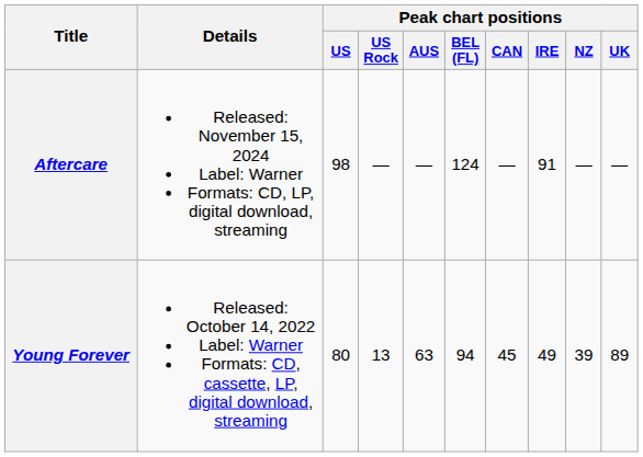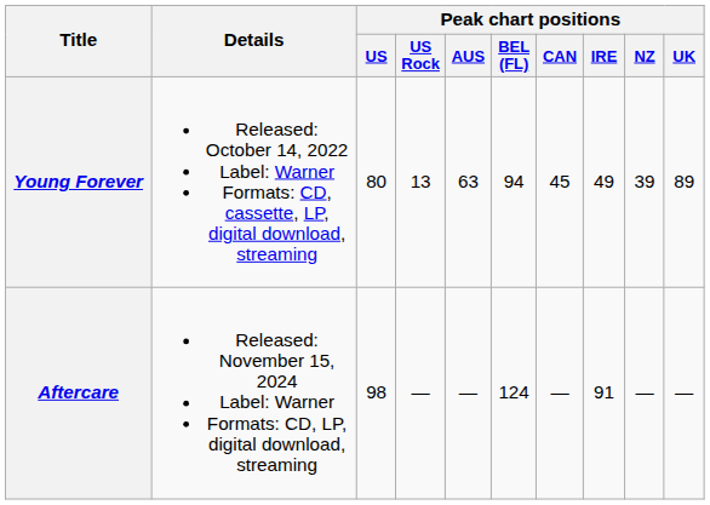rows swapped: Young Forever <-> Aftercare
